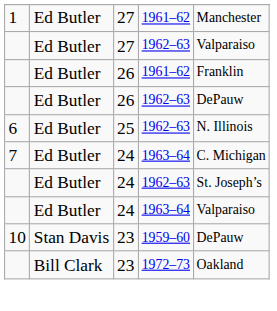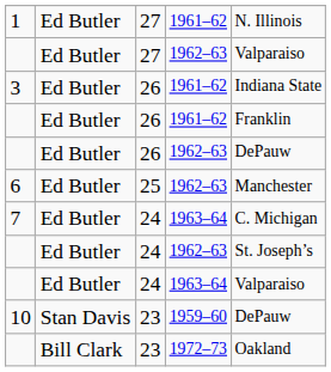1 | column 5: Manchester -> N. Illinois
+ row: 3 | Ed Butler | 26 | 1961–62 | Indiana State
6 | column 5: N. Illinois -> Manchester
